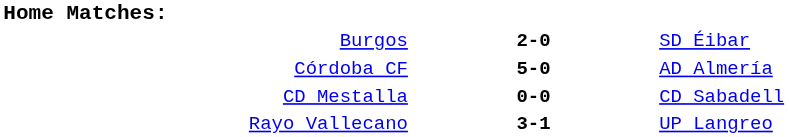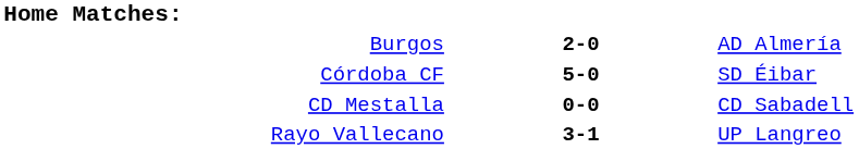Burgos | column 3: SD Éibar -> AD Almería
Córdoba CF | column 3: AD Almería -> SD Éibar
